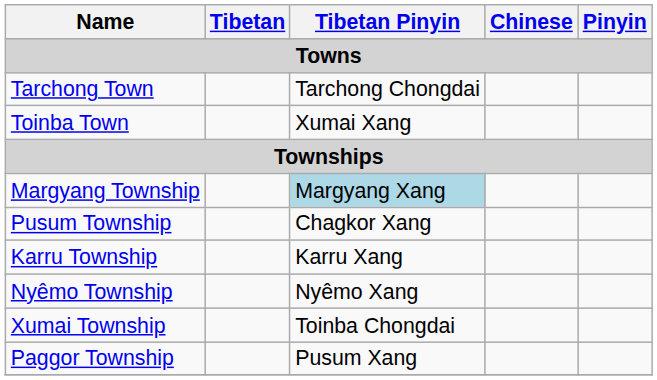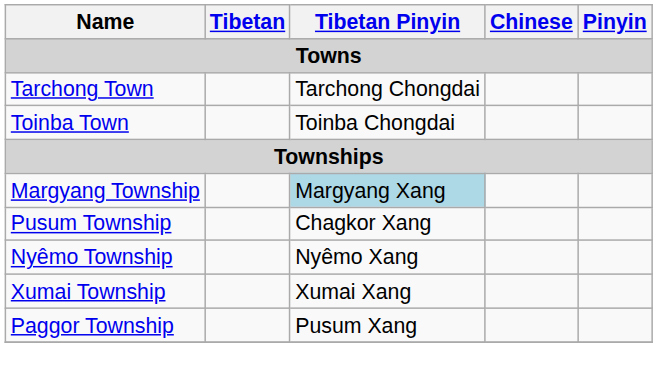Toinba Town | Tibetan Pinyin: Xumai Xang -> Toinba Chongdai
- row: Karru Township | Karru Xang
Xumai Township | Tibetan Pinyin: Toinba Chongdai -> Xumai Xang
